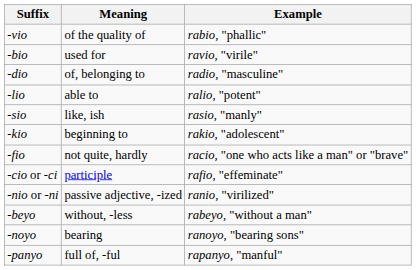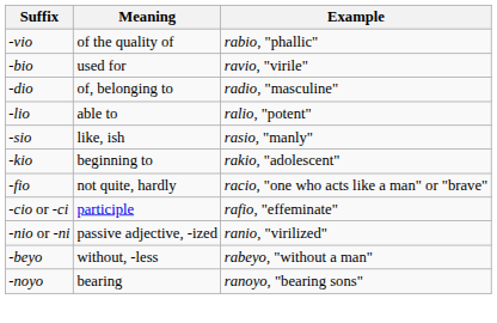- row: -panyo | full of, -ful | rapanyo, "manful"
